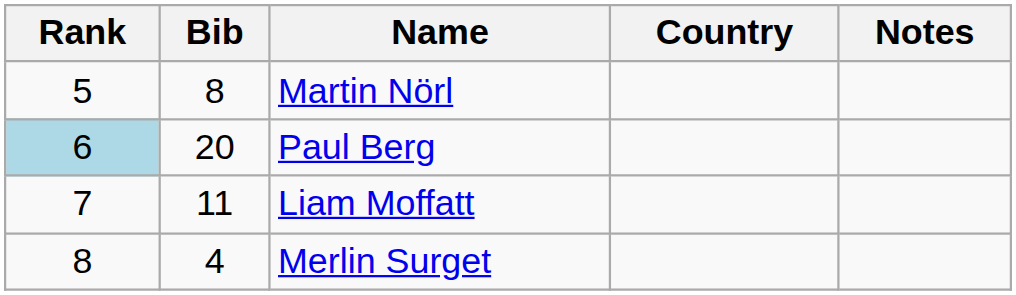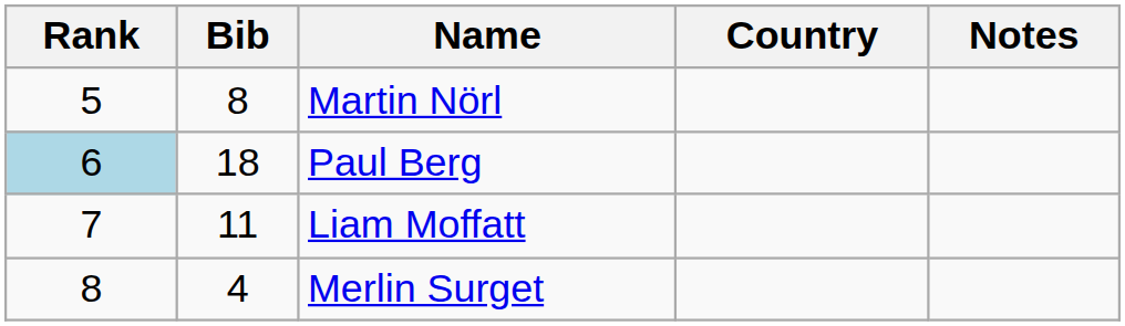Paul Berg | Bib: 20 -> 18
